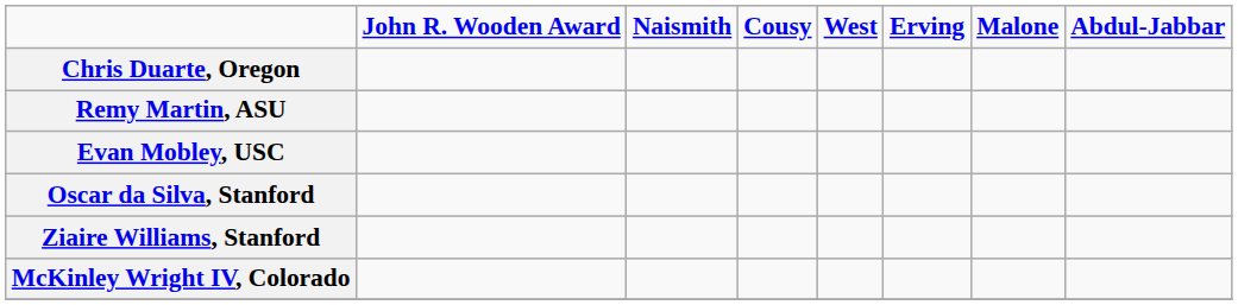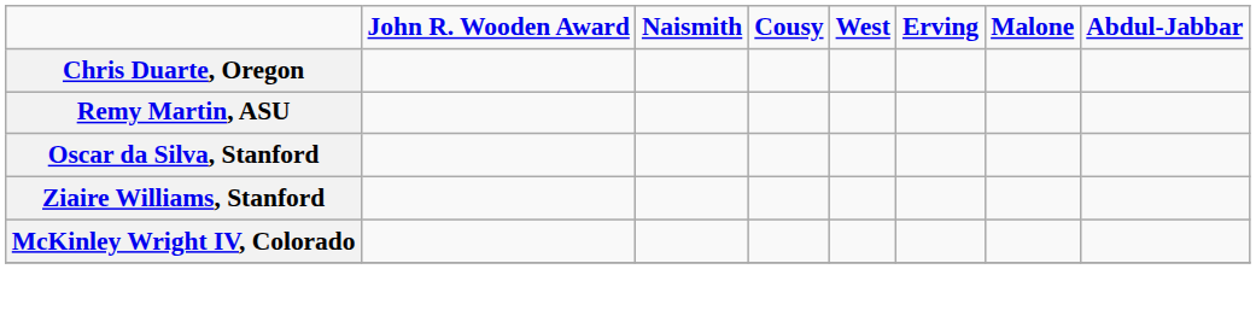- row: Evan Mobley, USC
